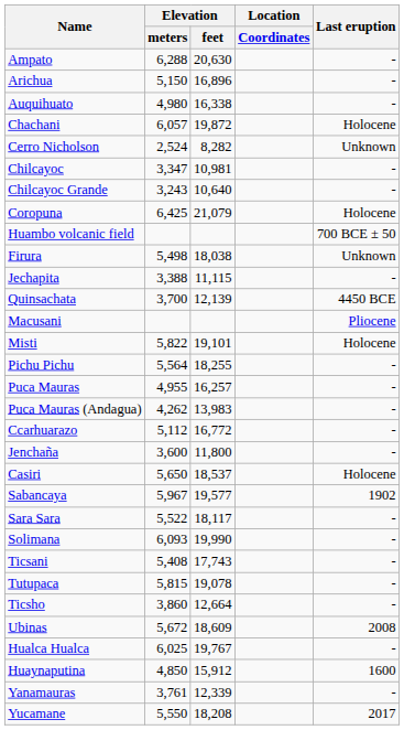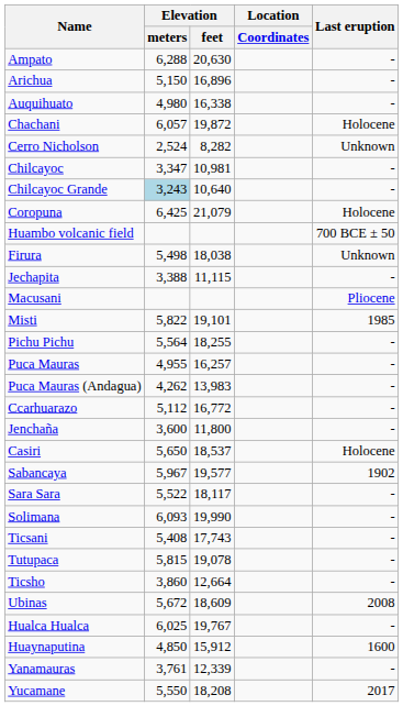Chilcayoc Grande | Elevation / meters: no background -> lightblue background
- row: Quinsachata | 3,700 | 12,139 | 4450 BCE
Misti | Last eruption: Holocene -> 1985
